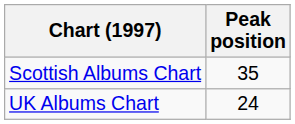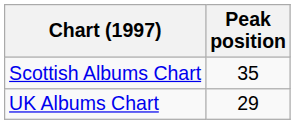UK Albums Chart | Peak position: 24 -> 29
